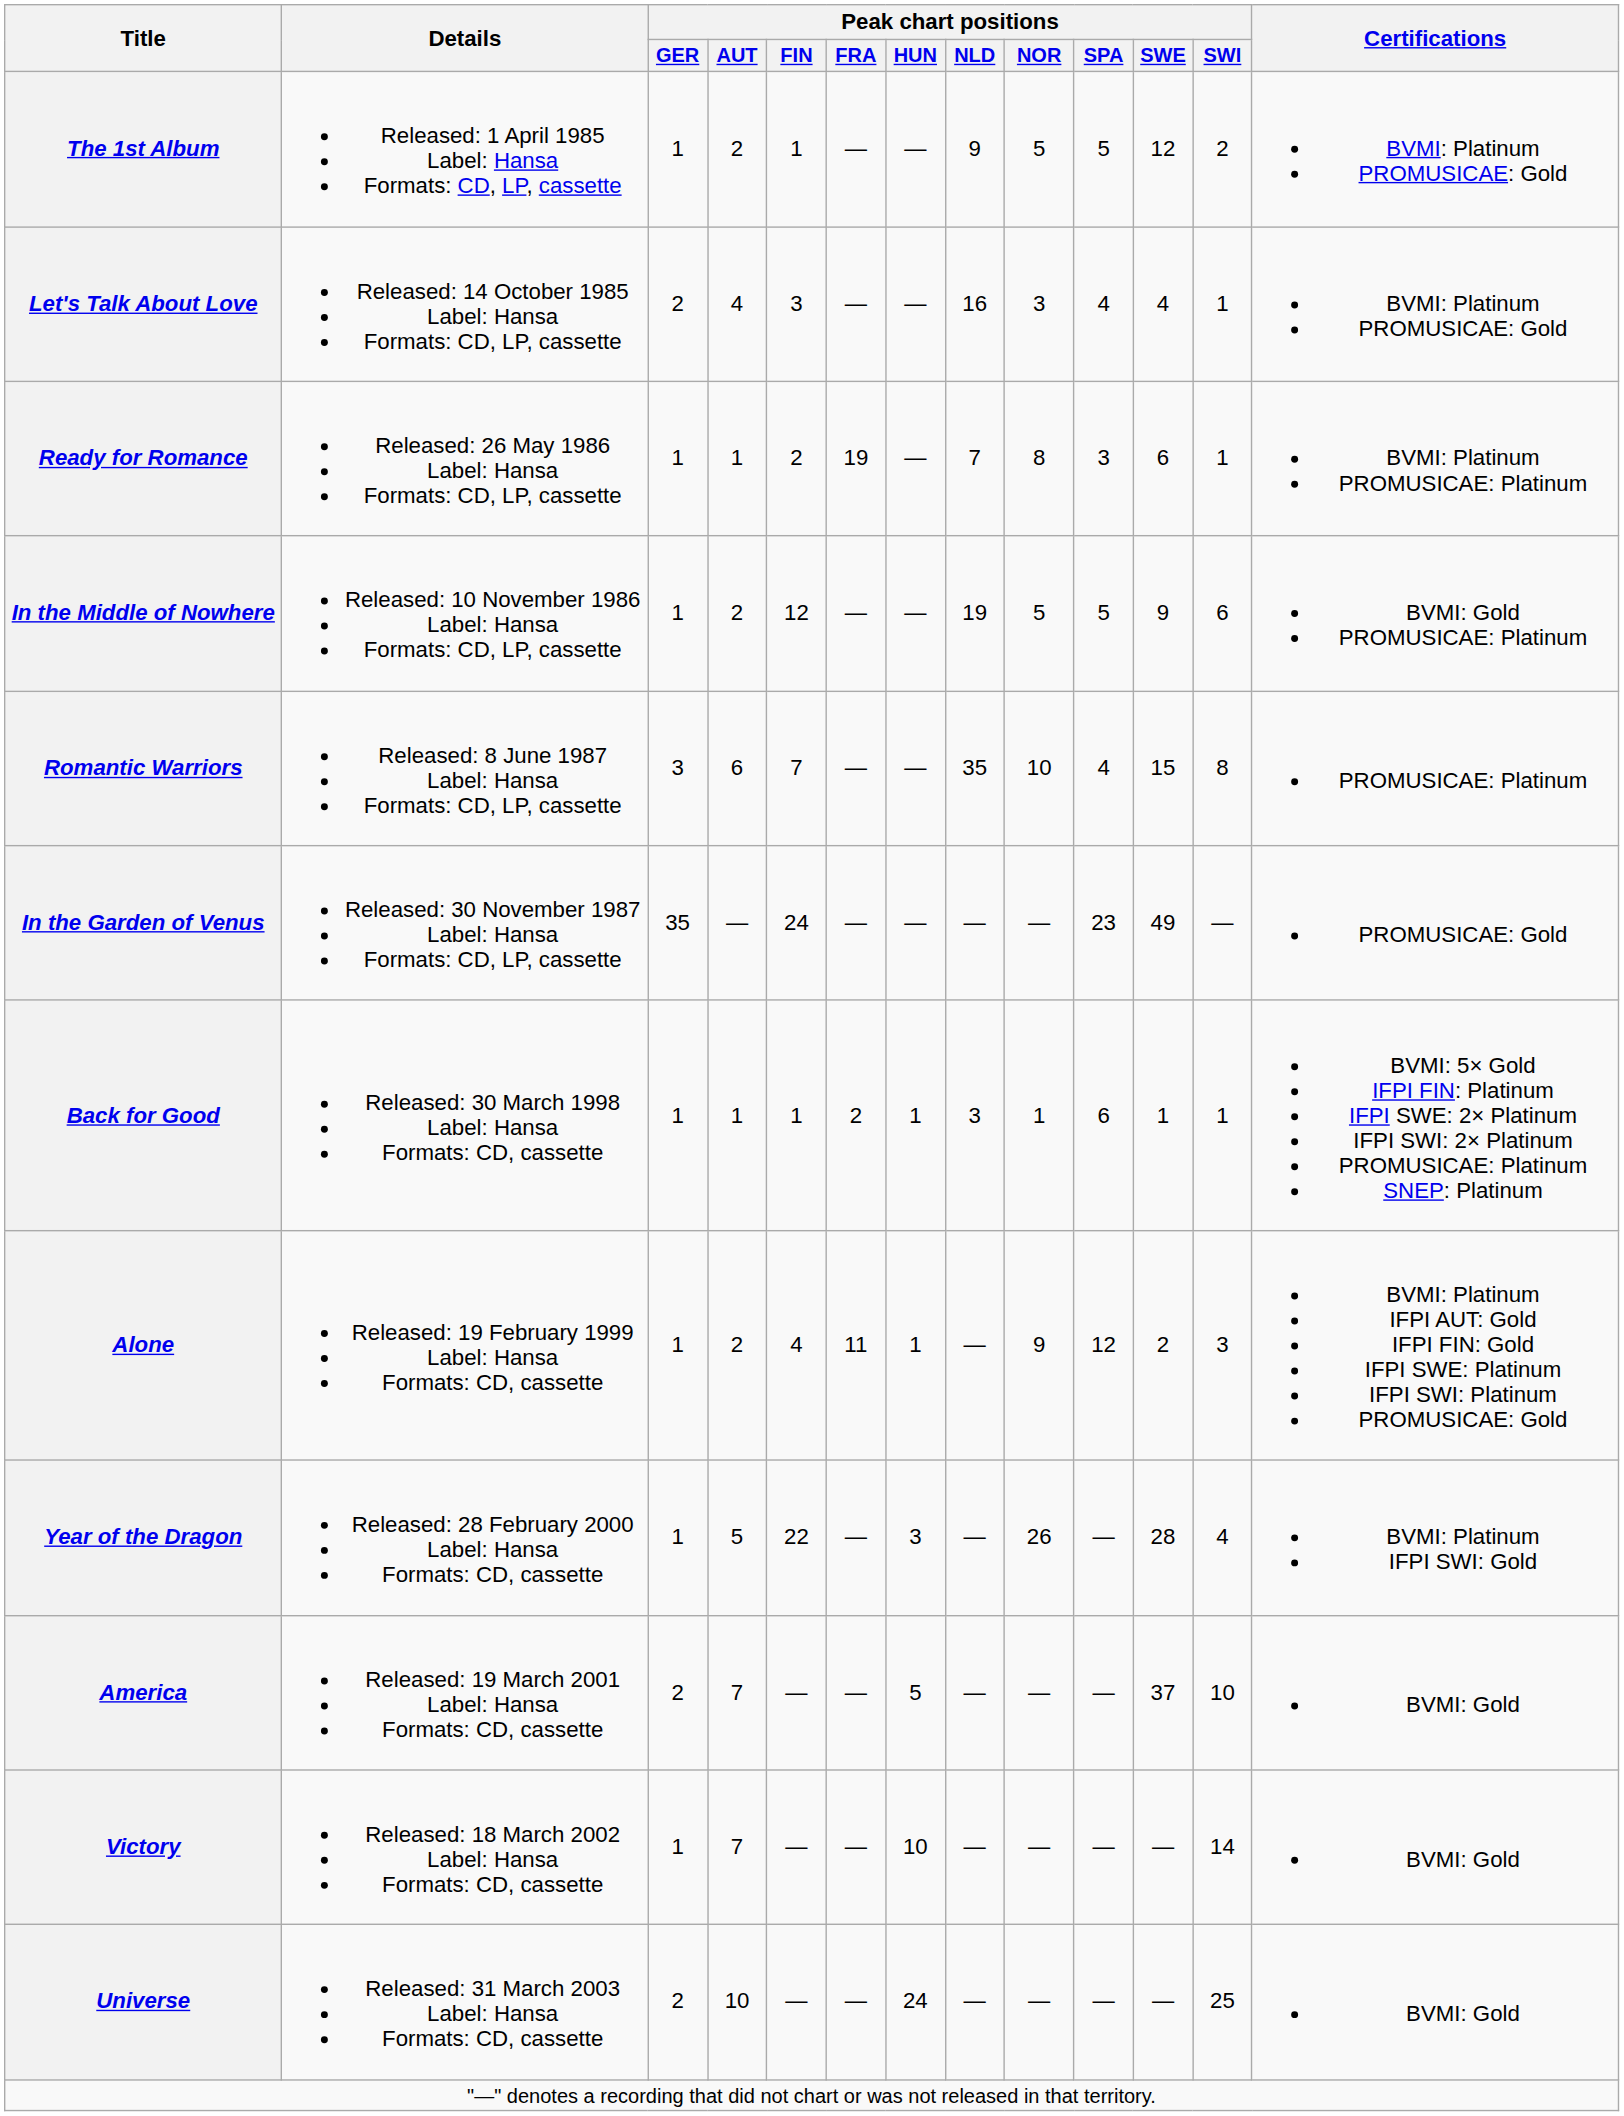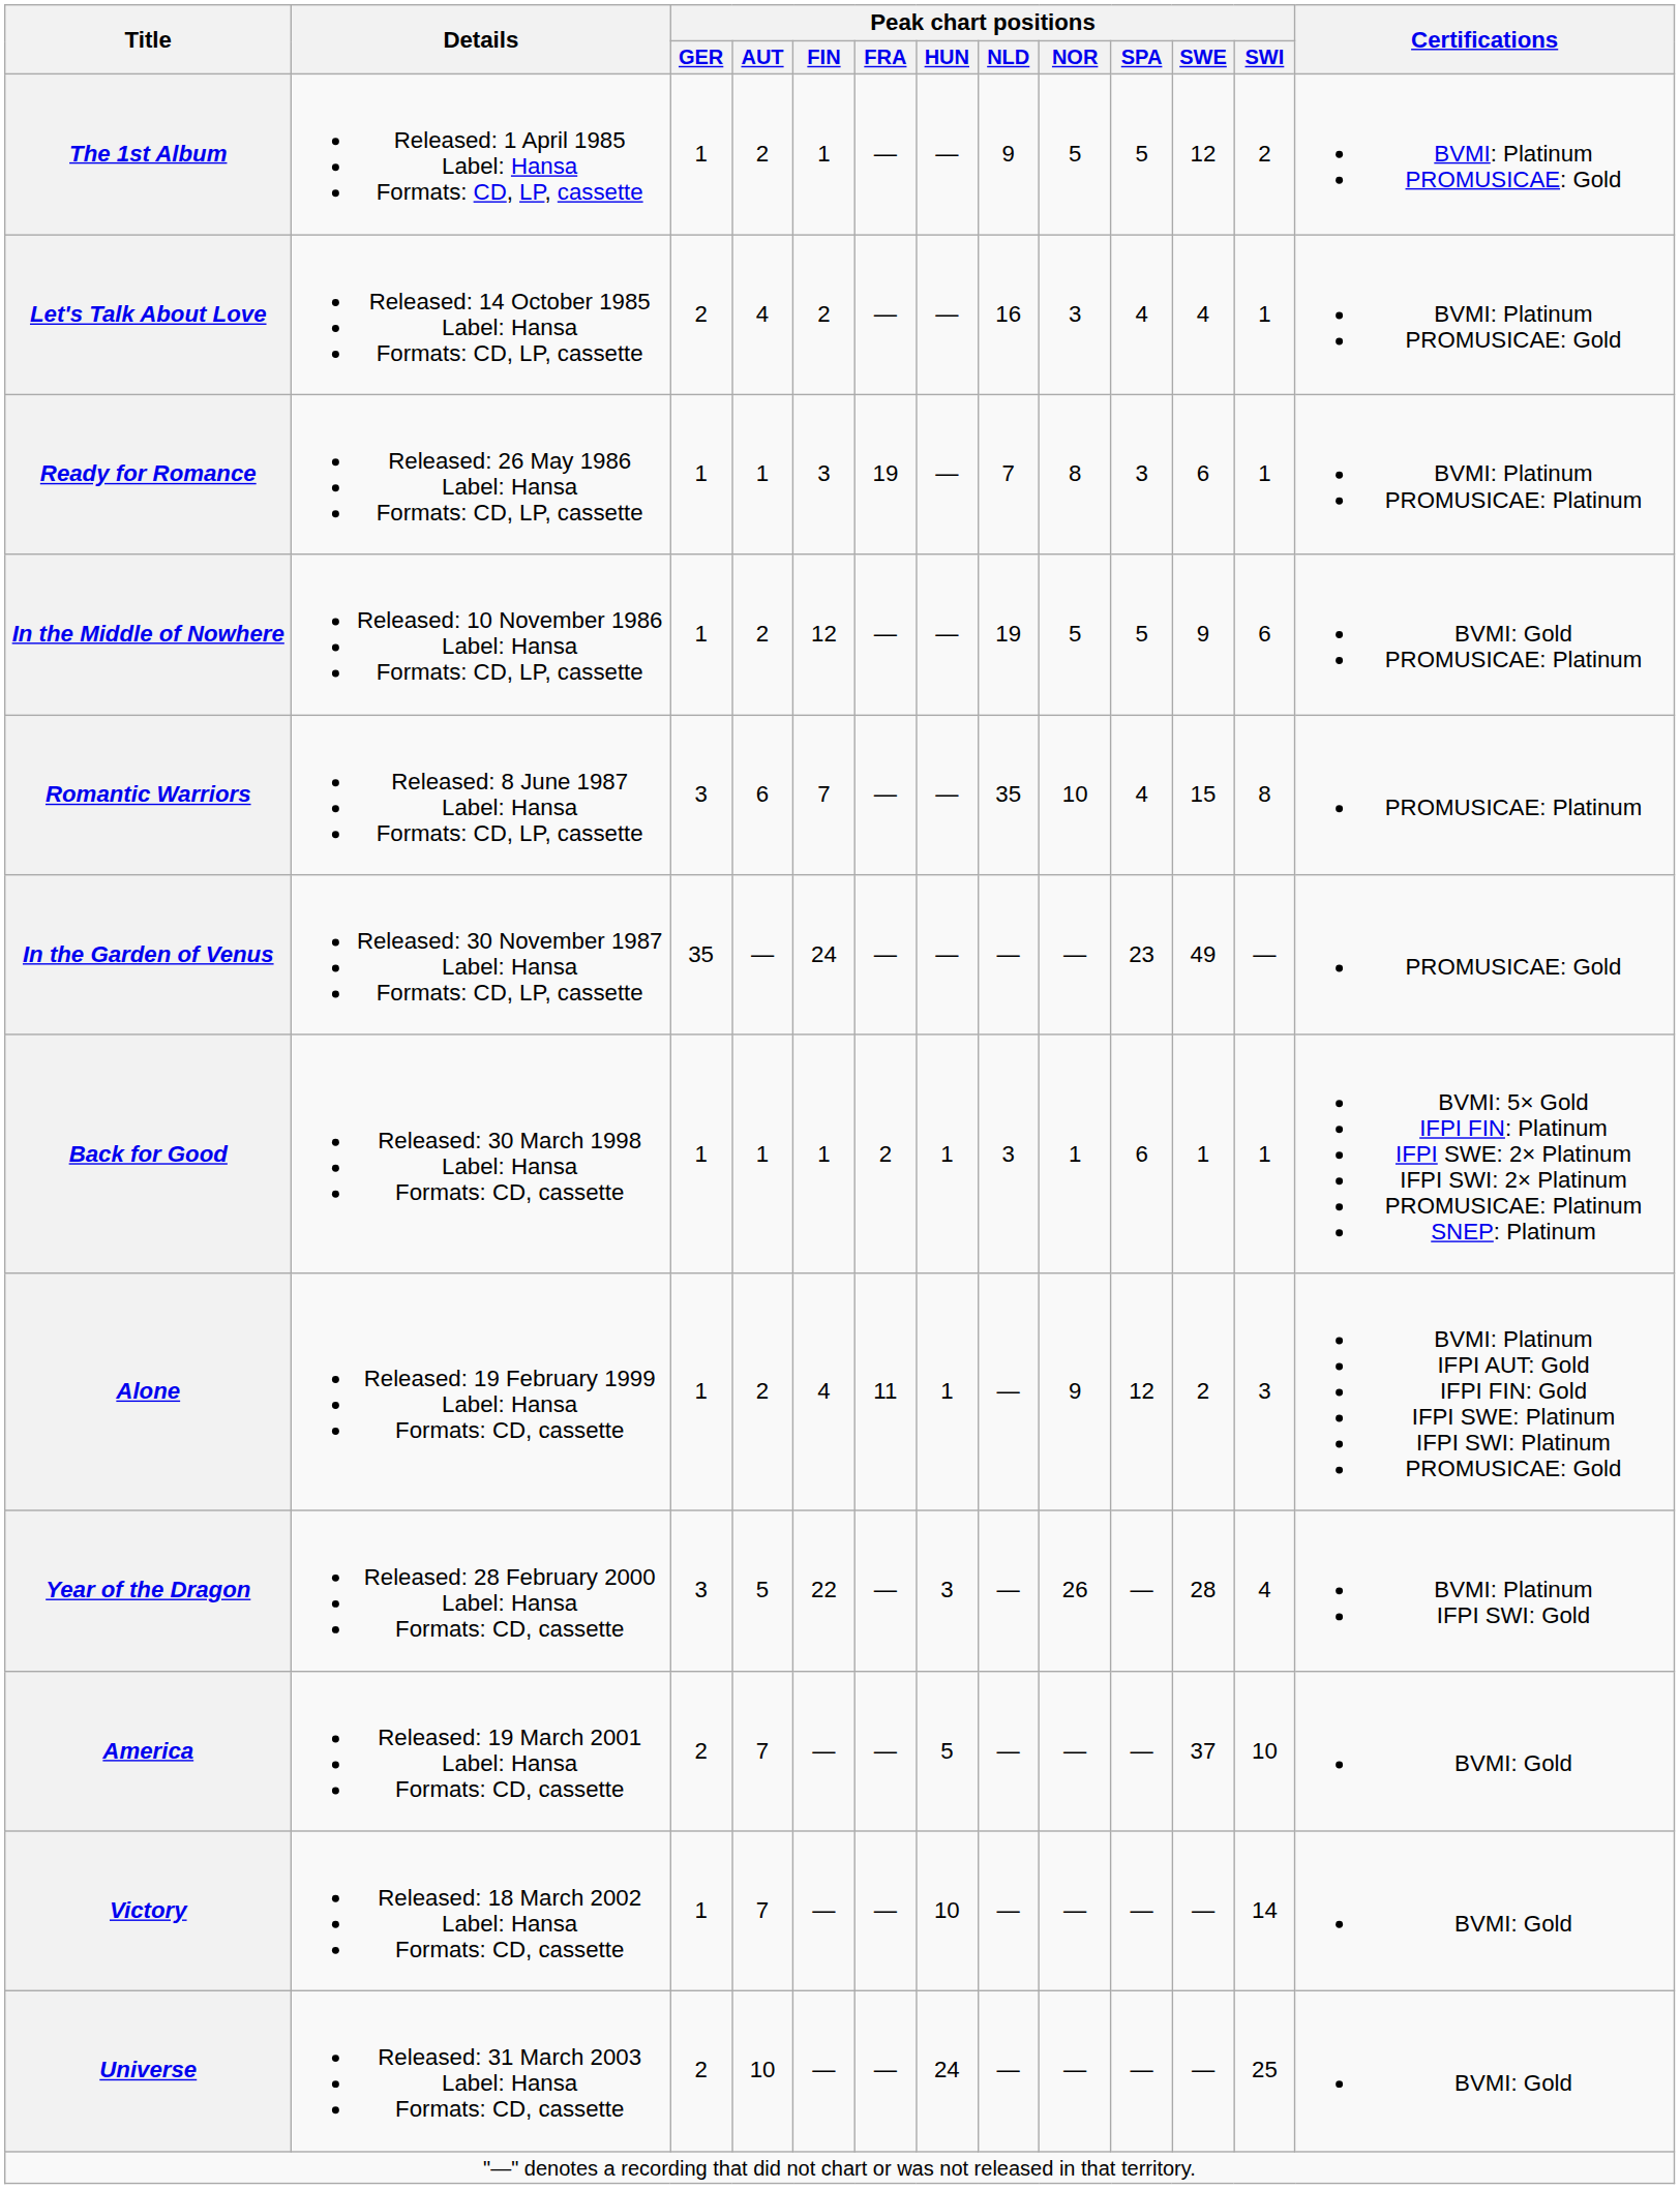Let's Talk About Love | Peak chart positions / FIN: 3 -> 2
Ready for Romance | Peak chart positions / FIN: 2 -> 3
Year of the Dragon | Peak chart positions / GER: 1 -> 3
